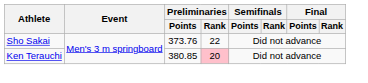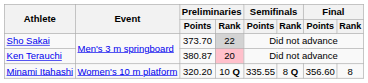Sho Sakai | Preliminaries / Points: 373.76 -> 373.70
Sho Sakai | Preliminaries / Rank: no background -> lightgrey background
Ken Terauchi | Preliminaries / Points: 380.85 -> 380.87
+ row: Minami Itahashi | Women's 10 m platform | 320.20 | 10 Q | 335.55 | 8 Q | 356.60 | 8
